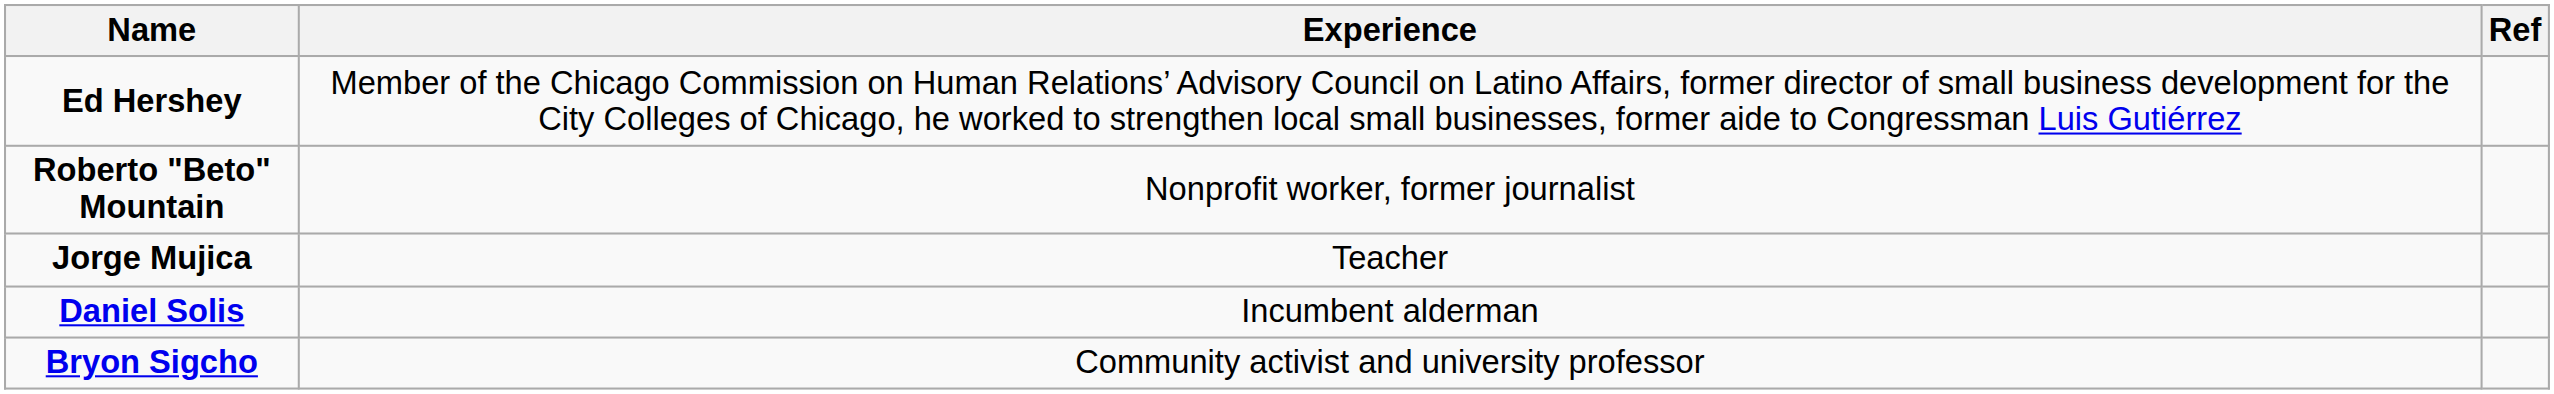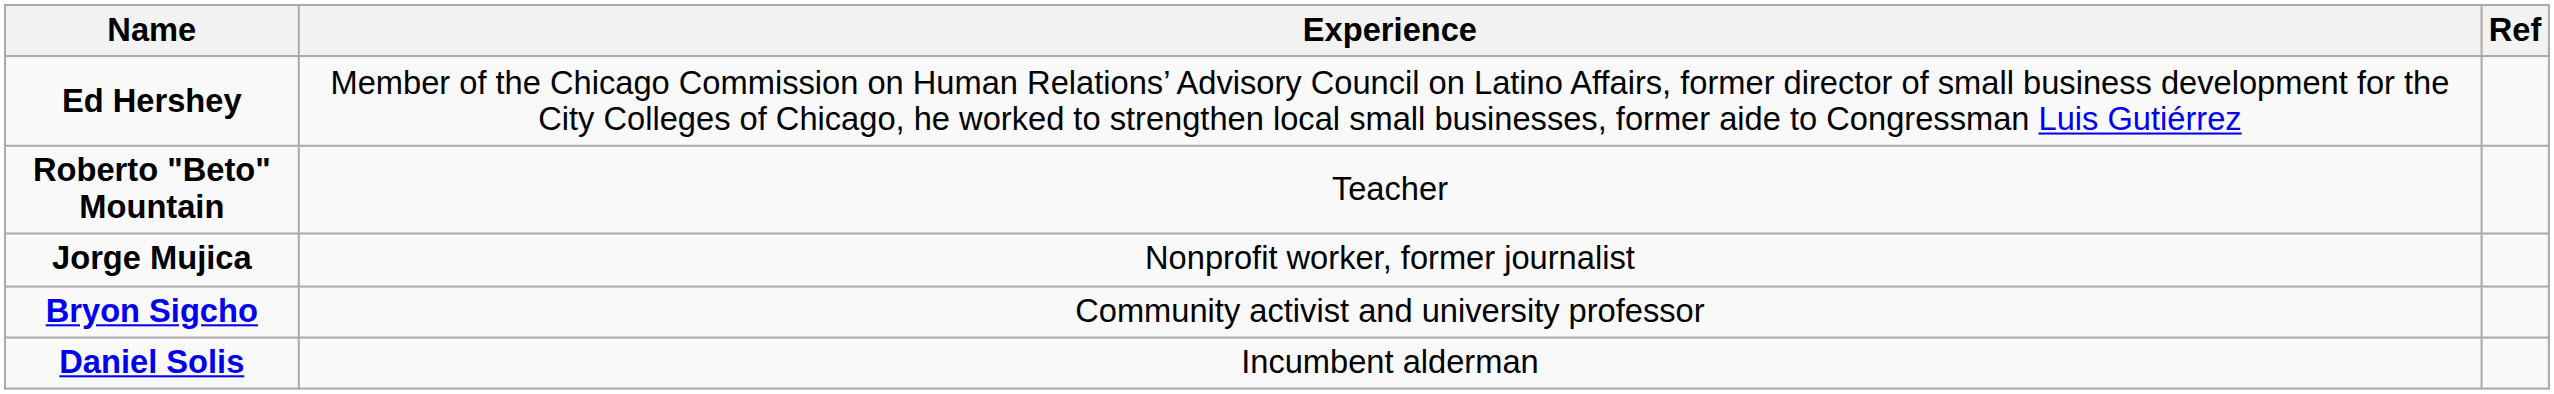Roberto "Beto" Mountain | Experience: Nonprofit worker, former journalist -> Teacher
Jorge Mujica | Experience: Teacher -> Nonprofit worker, former journalist
rows swapped: Bryon Sigcho <-> Daniel Solis
